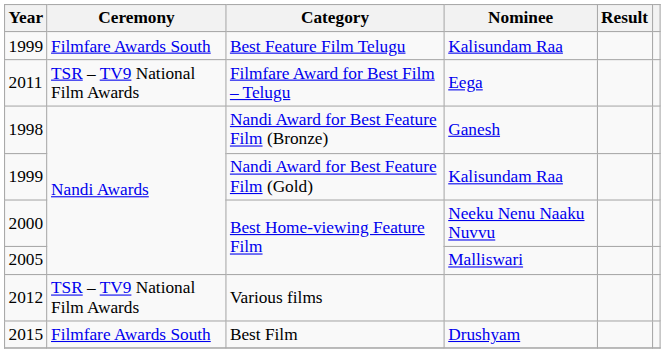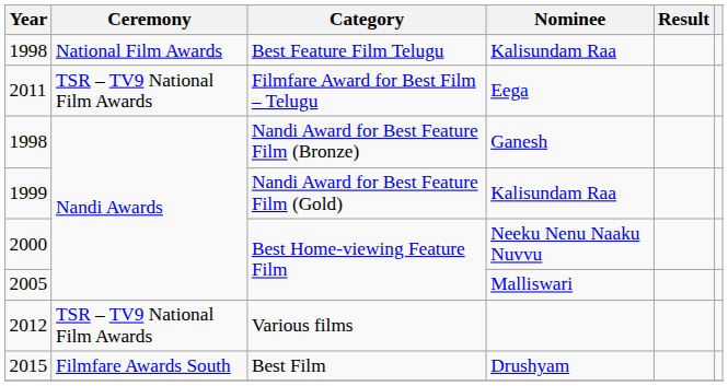Best Feature Film Telugu | Year: 1999 -> 1998
Best Feature Film Telugu | Ceremony: Filmfare Awards South -> National Film Awards
